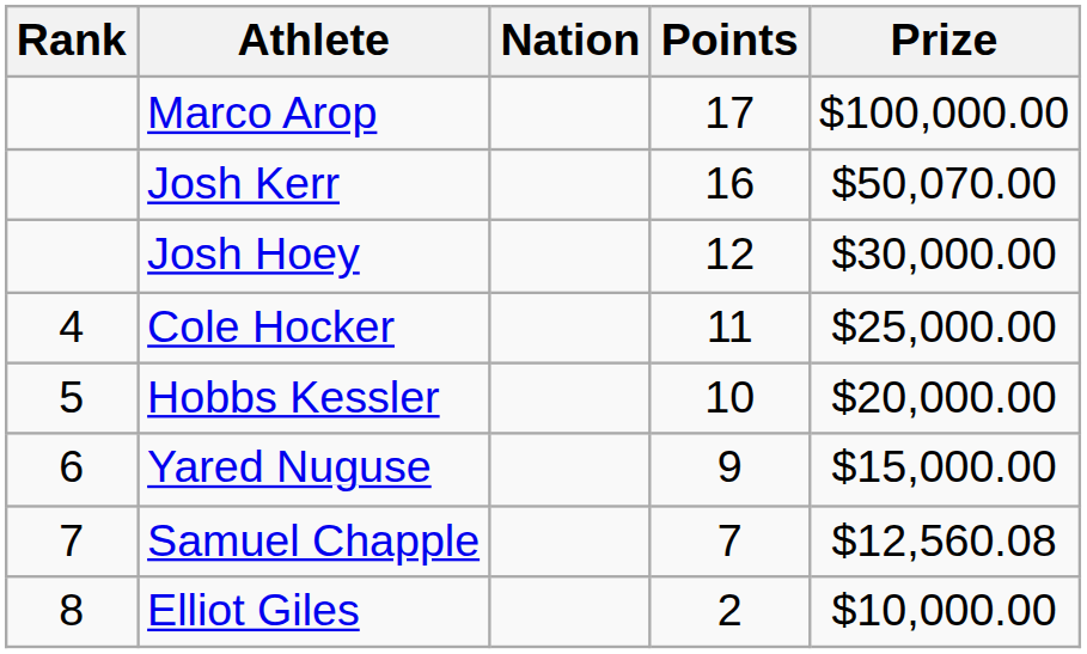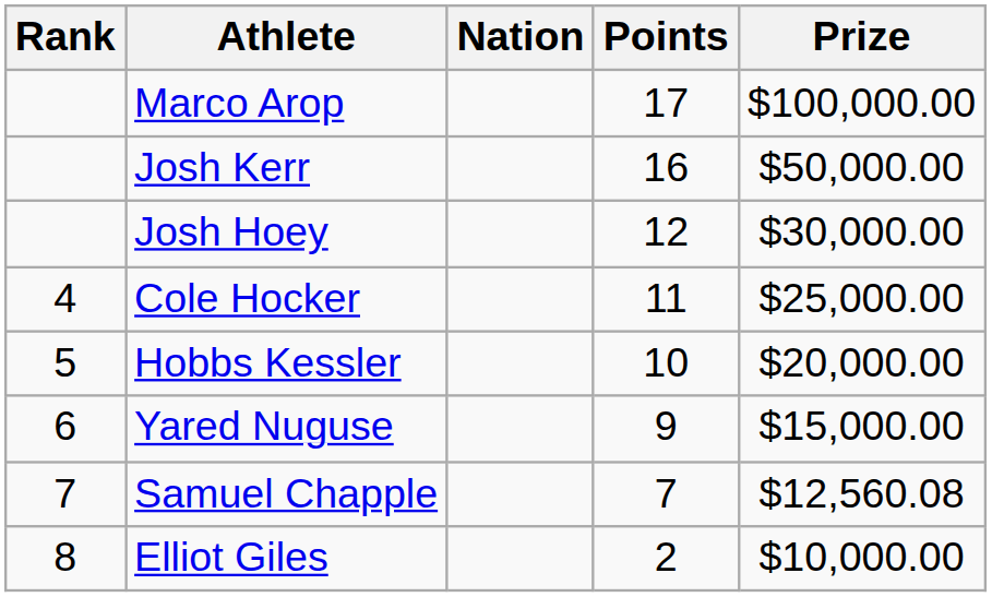Josh Kerr | Prize: $50,070.00 -> $50,000.00
